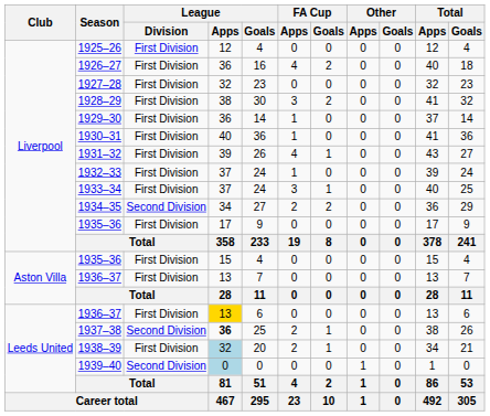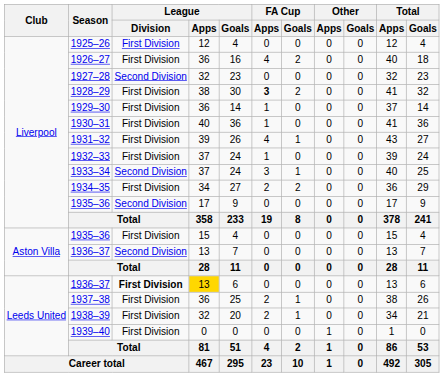1927–28 | League / Division: First Division -> Second Division
1928–29 | FA Cup / Apps: normal -> bold
1933–34 | League / Division: First Division -> Second Division
1934–35 | League / Division: Second Division -> First Division
Liverpool / 1935–36 | League / Division: First Division -> Second Division
Aston Villa / 1936–37 | League / Division: First Division -> Second Division
Leeds United / 1936–37 | League / Division: normal -> bold
1937–38 | League / Division: Second Division -> First Division
1937–38 | League / Apps: bold -> normal
1938–39 | League / Apps: lightblue background -> no background
1939–40 | League / Division: Second Division -> First Division
1939–40 | League / Apps: lightblue background -> no background
